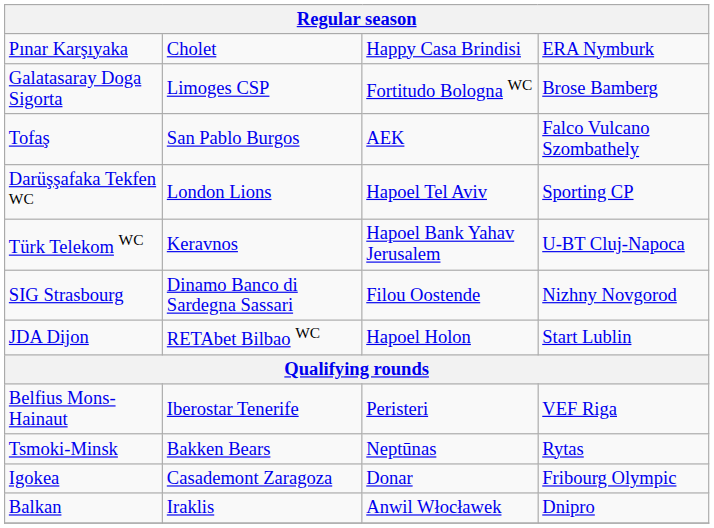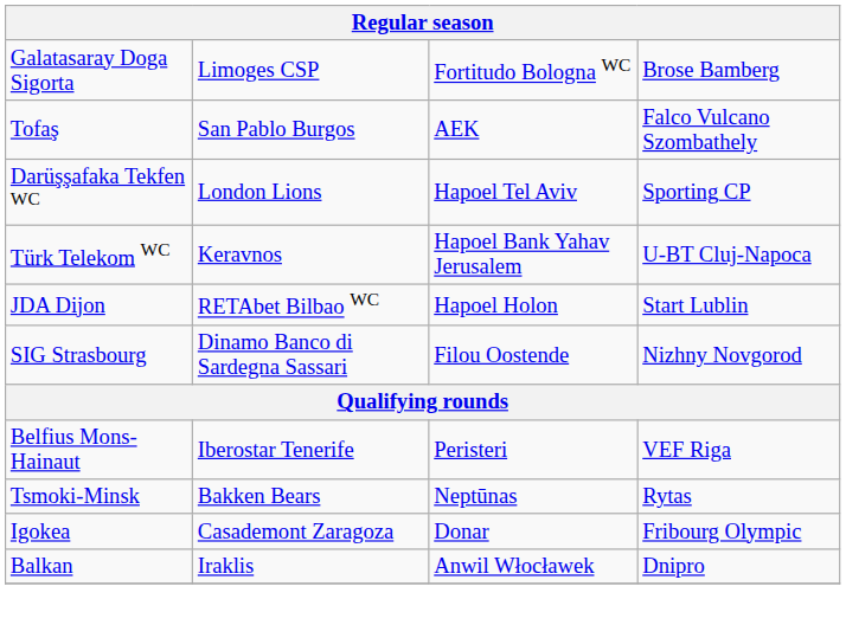- row: Pınar Karşıyaka | Cholet | Happy Casa Brindisi | ERA Nymburk
rows swapped: JDA Dijon <-> SIG Strasbourg
